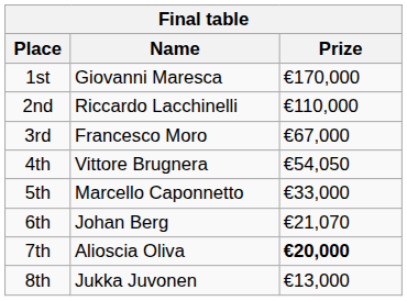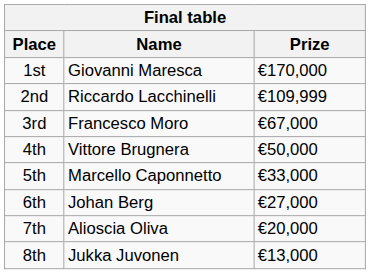2nd | Prize: €110,000 -> €109,999
4th | Prize: €54,050 -> €50,000
6th | Prize: €21,070 -> €27,000
7th | Prize: bold -> normal
